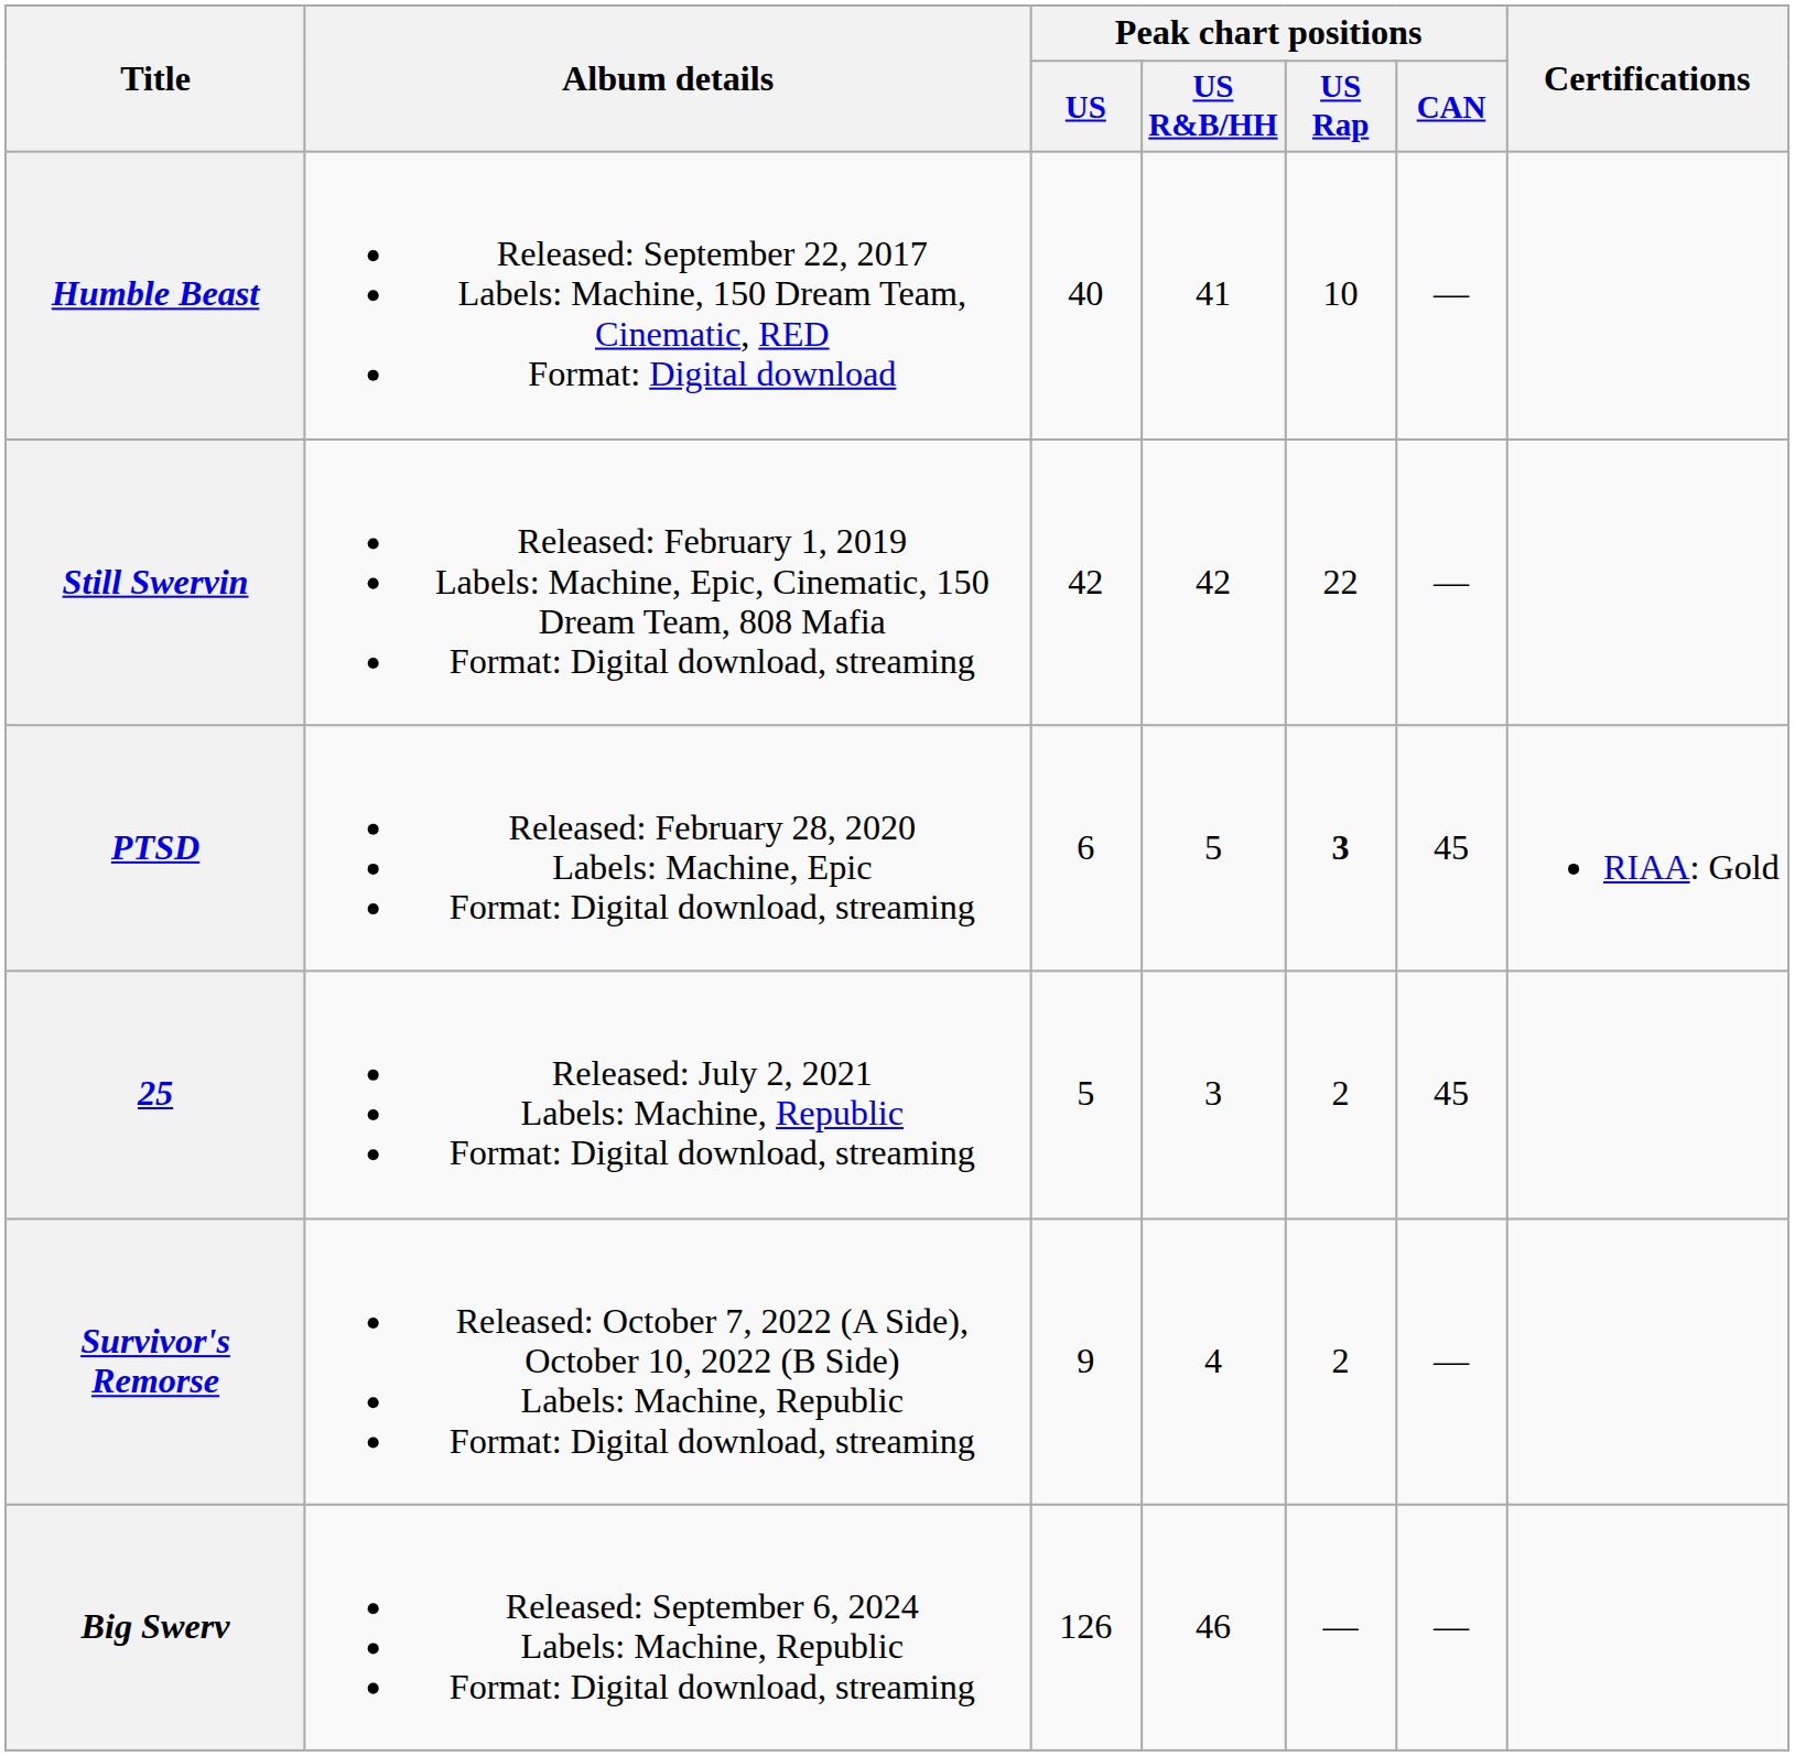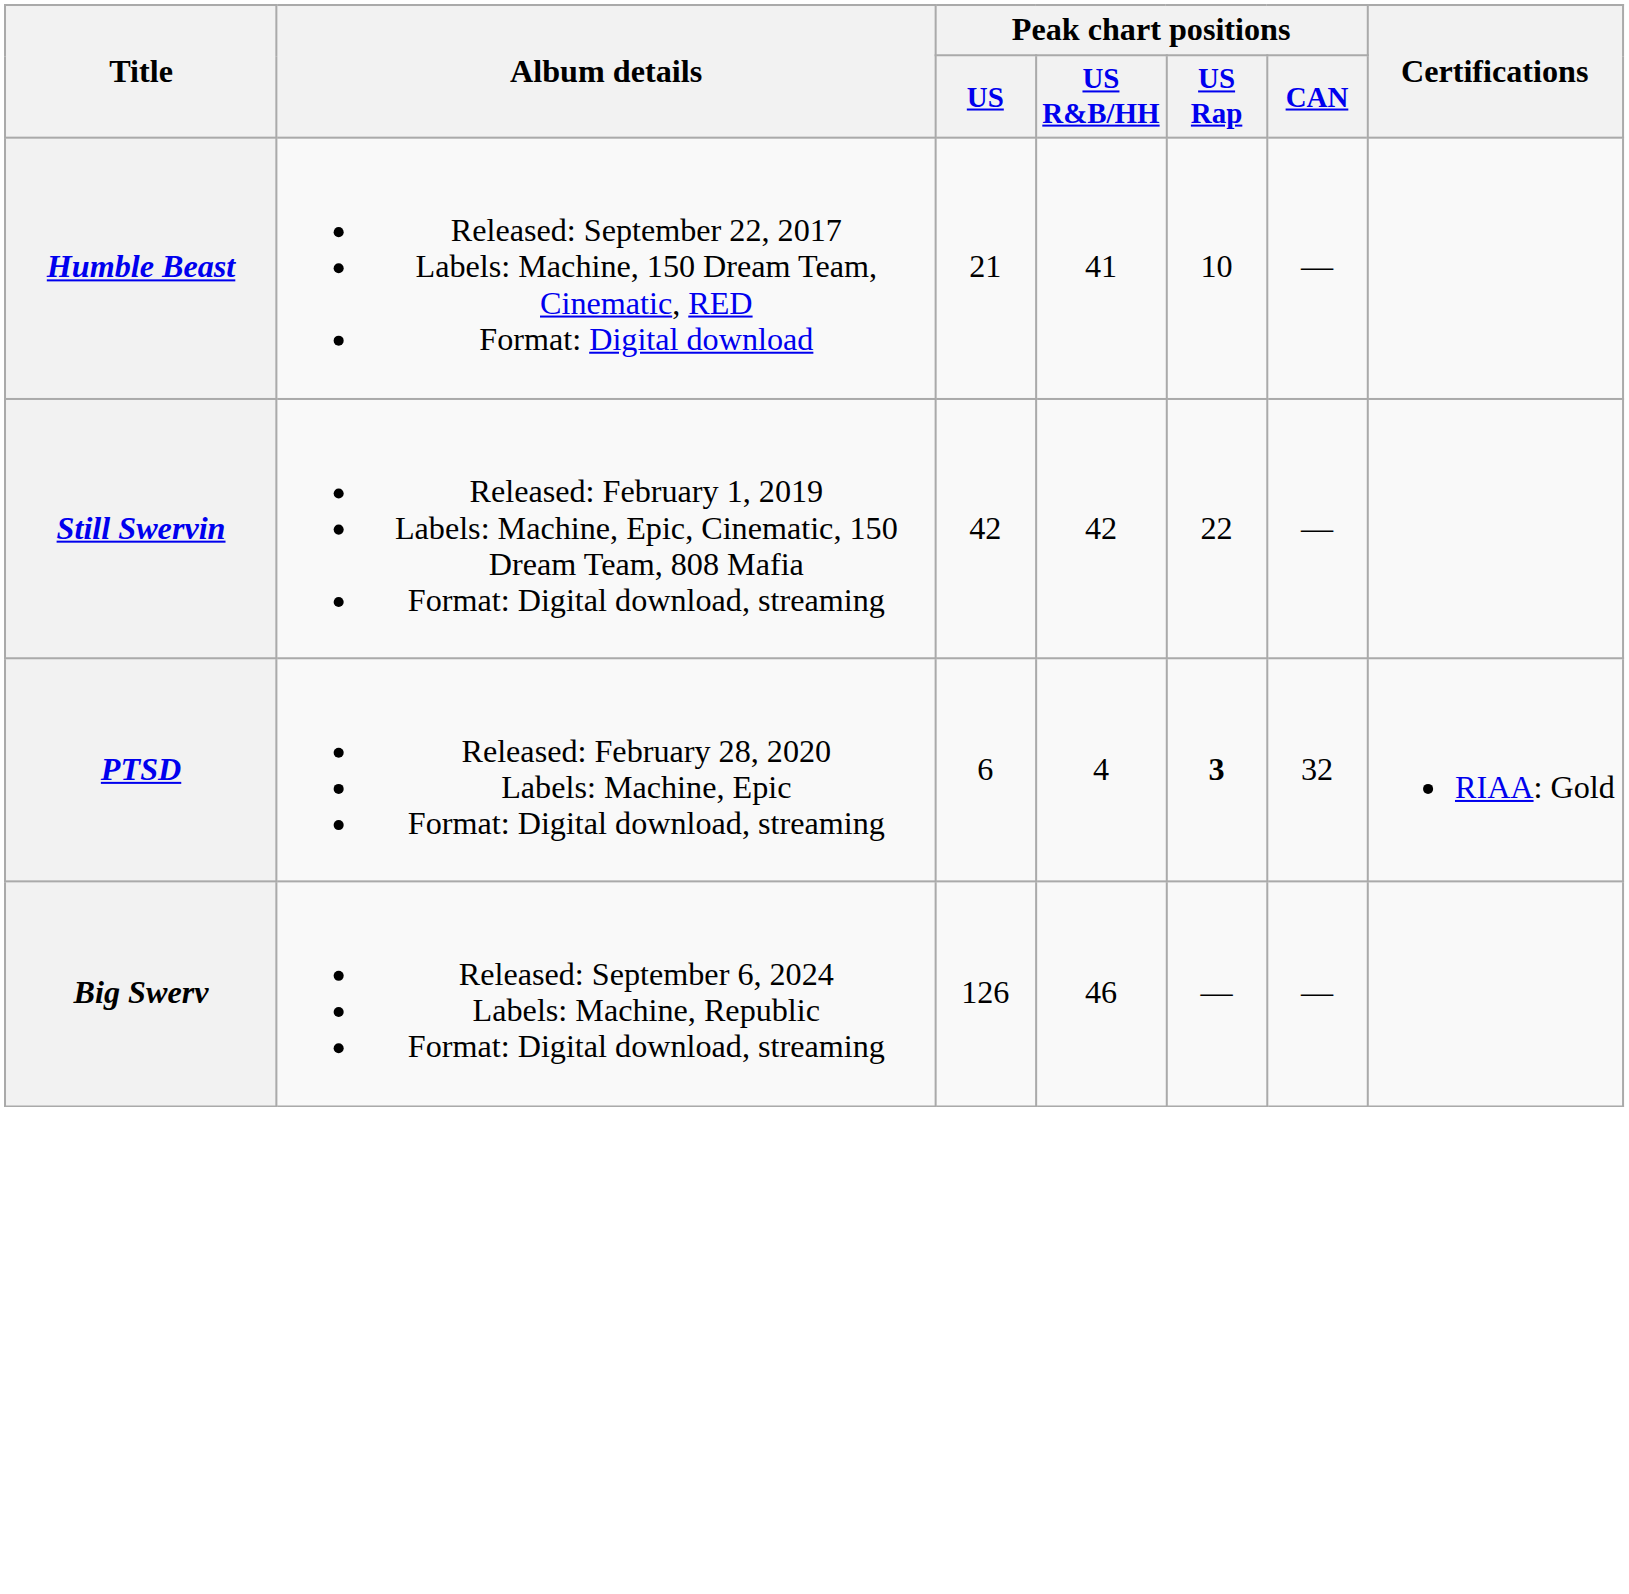Humble Beast | Peak chart positions / US: 40 -> 21
PTSD | Peak chart positions / US R&B/HH: 5 -> 4
PTSD | Peak chart positions / CAN: 45 -> 32
- row: 25 | Released: July 2, 2021 Labels: Machine, Republic Format: Digital download, streaming | 5 | 3 | 2 | 45
- row: Survivor's Remorse | Released: October 7, 2022 (A Side), October 10, 2022 (B Side) Labels: Machine, Republic Format: Digital download, streaming | 9 | 4 | 2 | —
